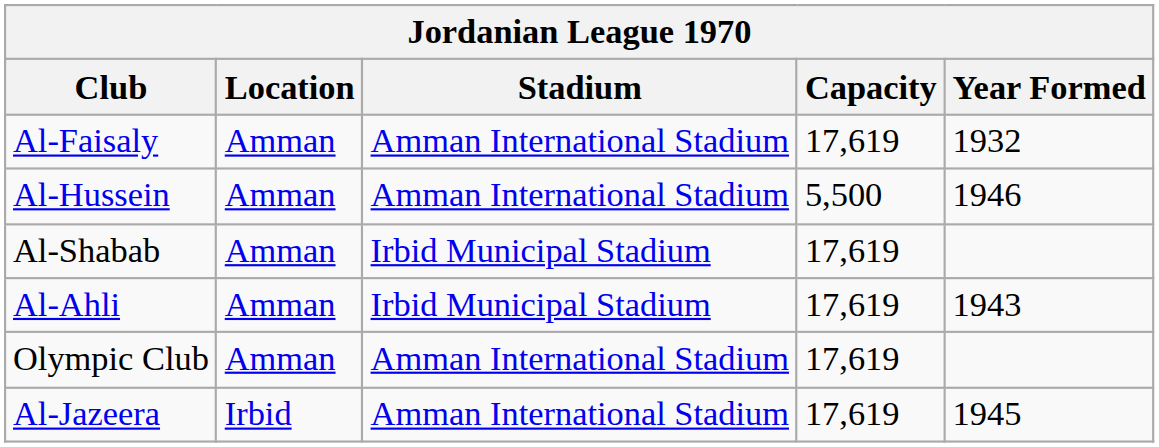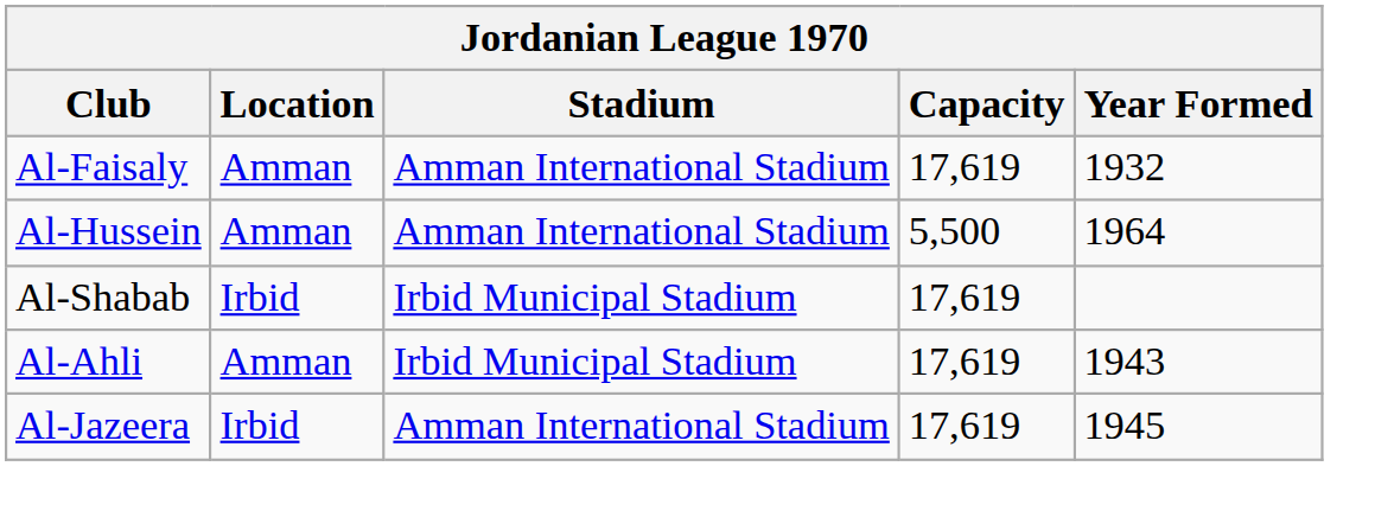Al-Hussein | Year Formed: 1946 -> 1964
Al-Shabab | Location: Amman -> Irbid
- row: Olympic Club | Amman | Amman International Stadium | 17,619
